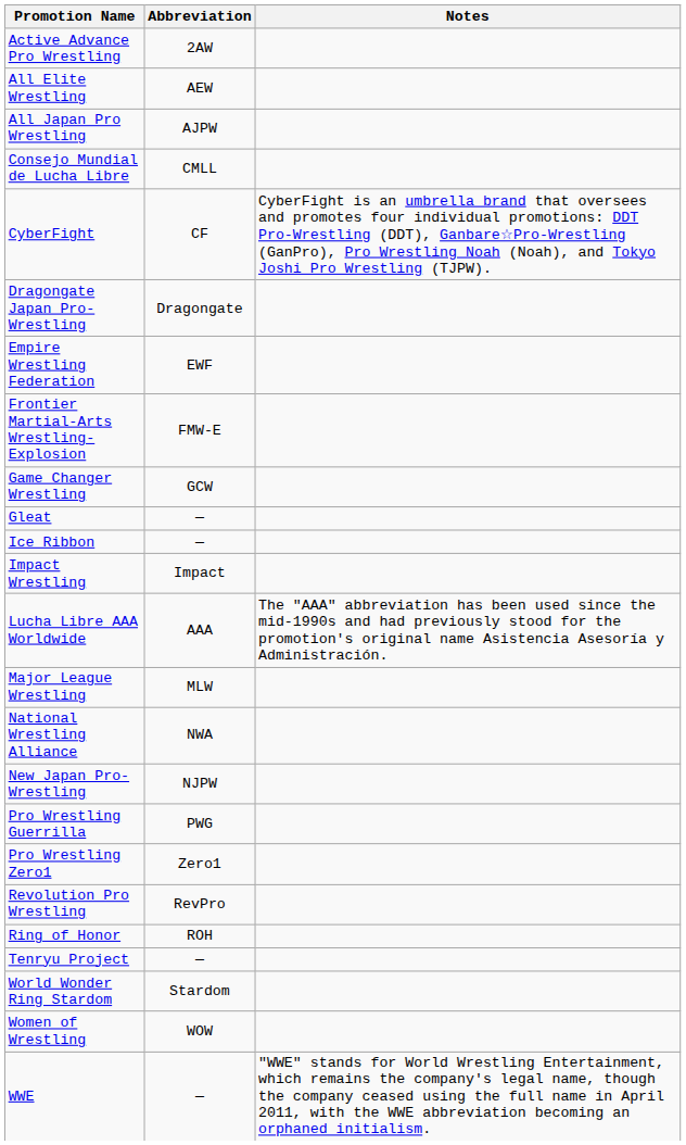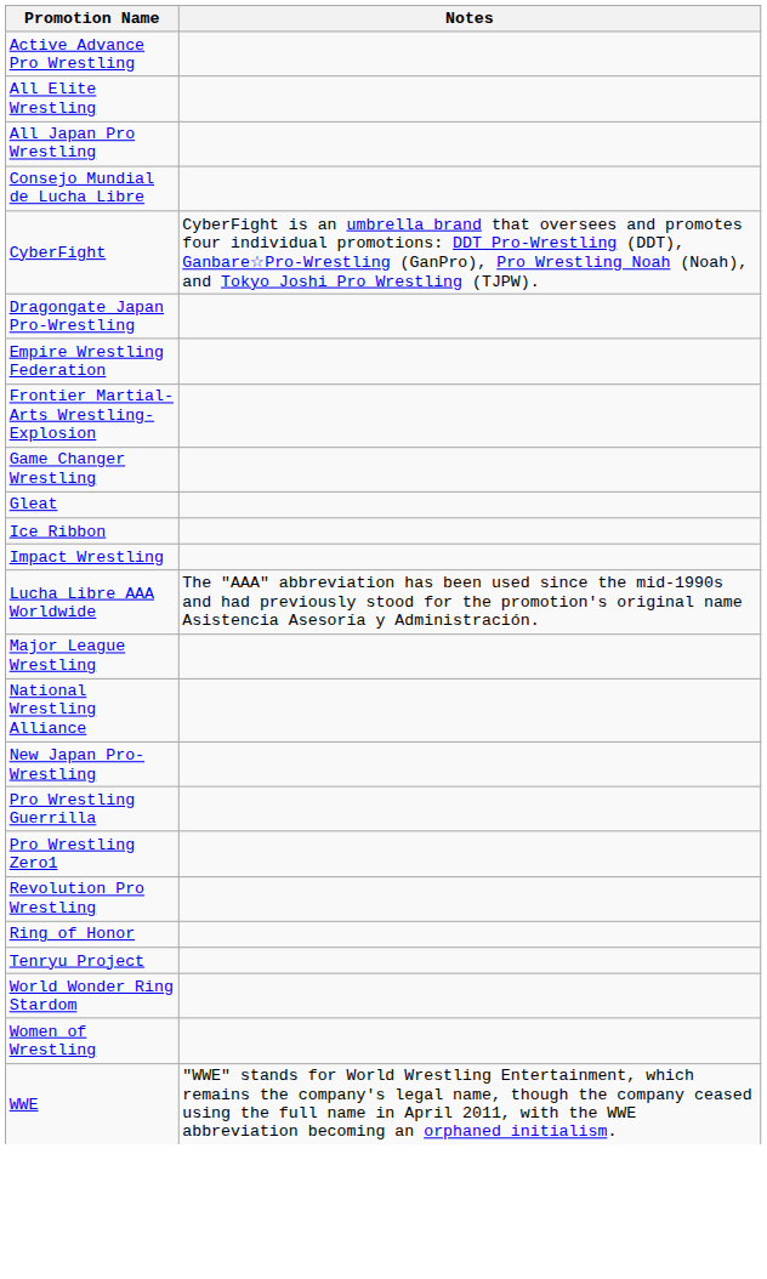- column: Abbreviation | 2AW | AEW | AJPW | CMLL | CF | Dragongate | EWF | FMW-E | GCW | — | — | Impact | AAA | MLW | NWA | NJPW | PWG | Zero1 | RevPro | ROH | — | Stardom | WOW | —
